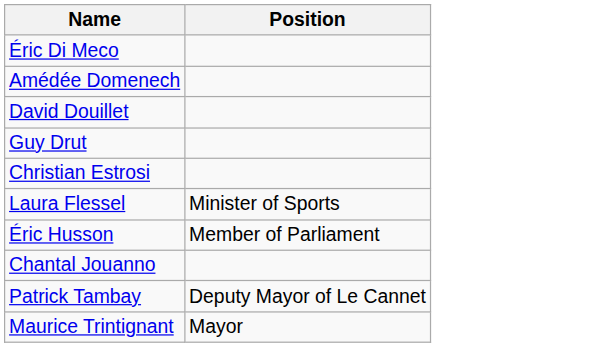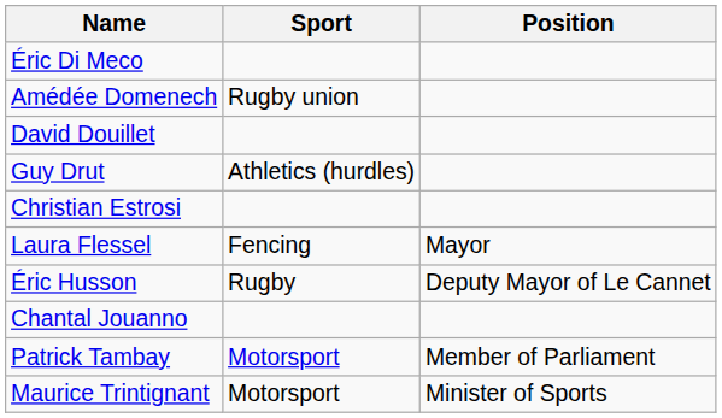+ column: Sport | Rugby union | Athletics (hurdles) | Fencing | Rugby | Motorsport | Motorsport
Laura Flessel | Position: Minister of Sports -> Mayor
Éric Husson | Position: Member of Parliament -> Deputy Mayor of Le Cannet
Patrick Tambay | Position: Deputy Mayor of Le Cannet -> Member of Parliament
Maurice Trintignant | Position: Mayor -> Minister of Sports
